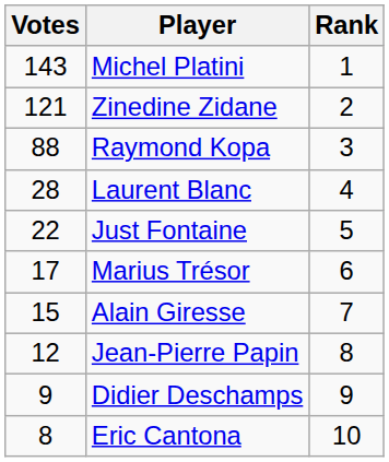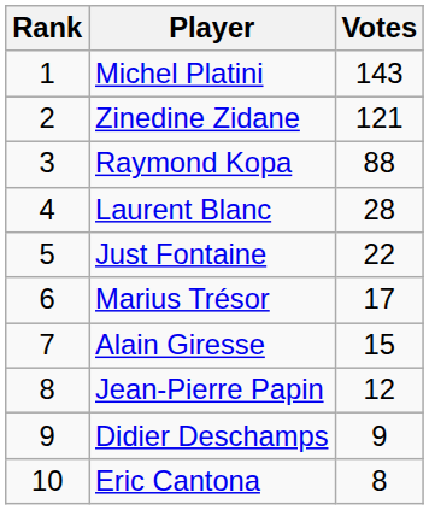columns swapped: Rank <-> Votes
